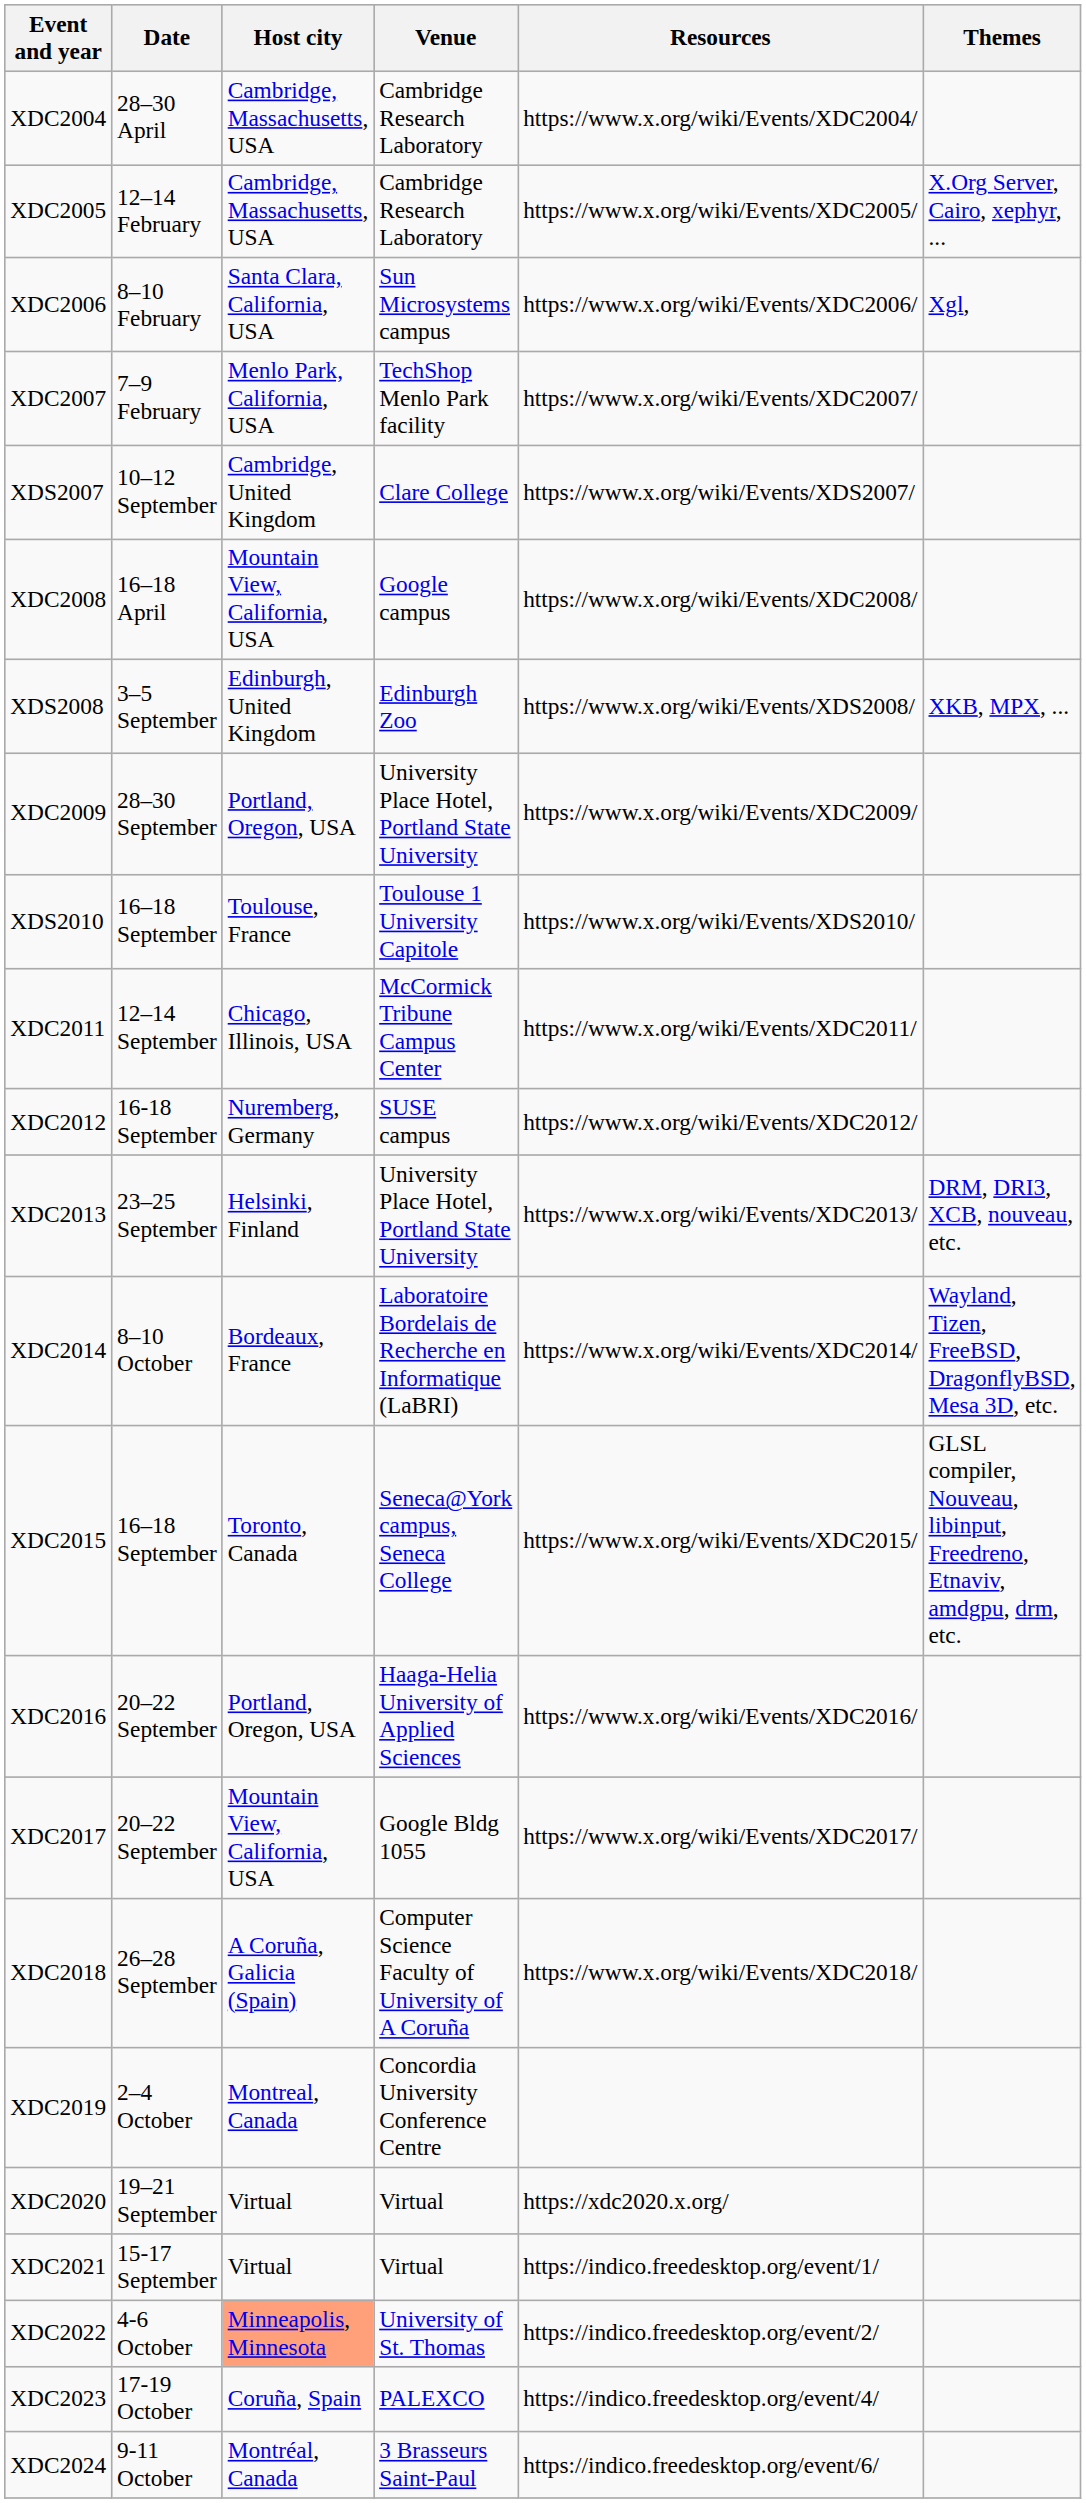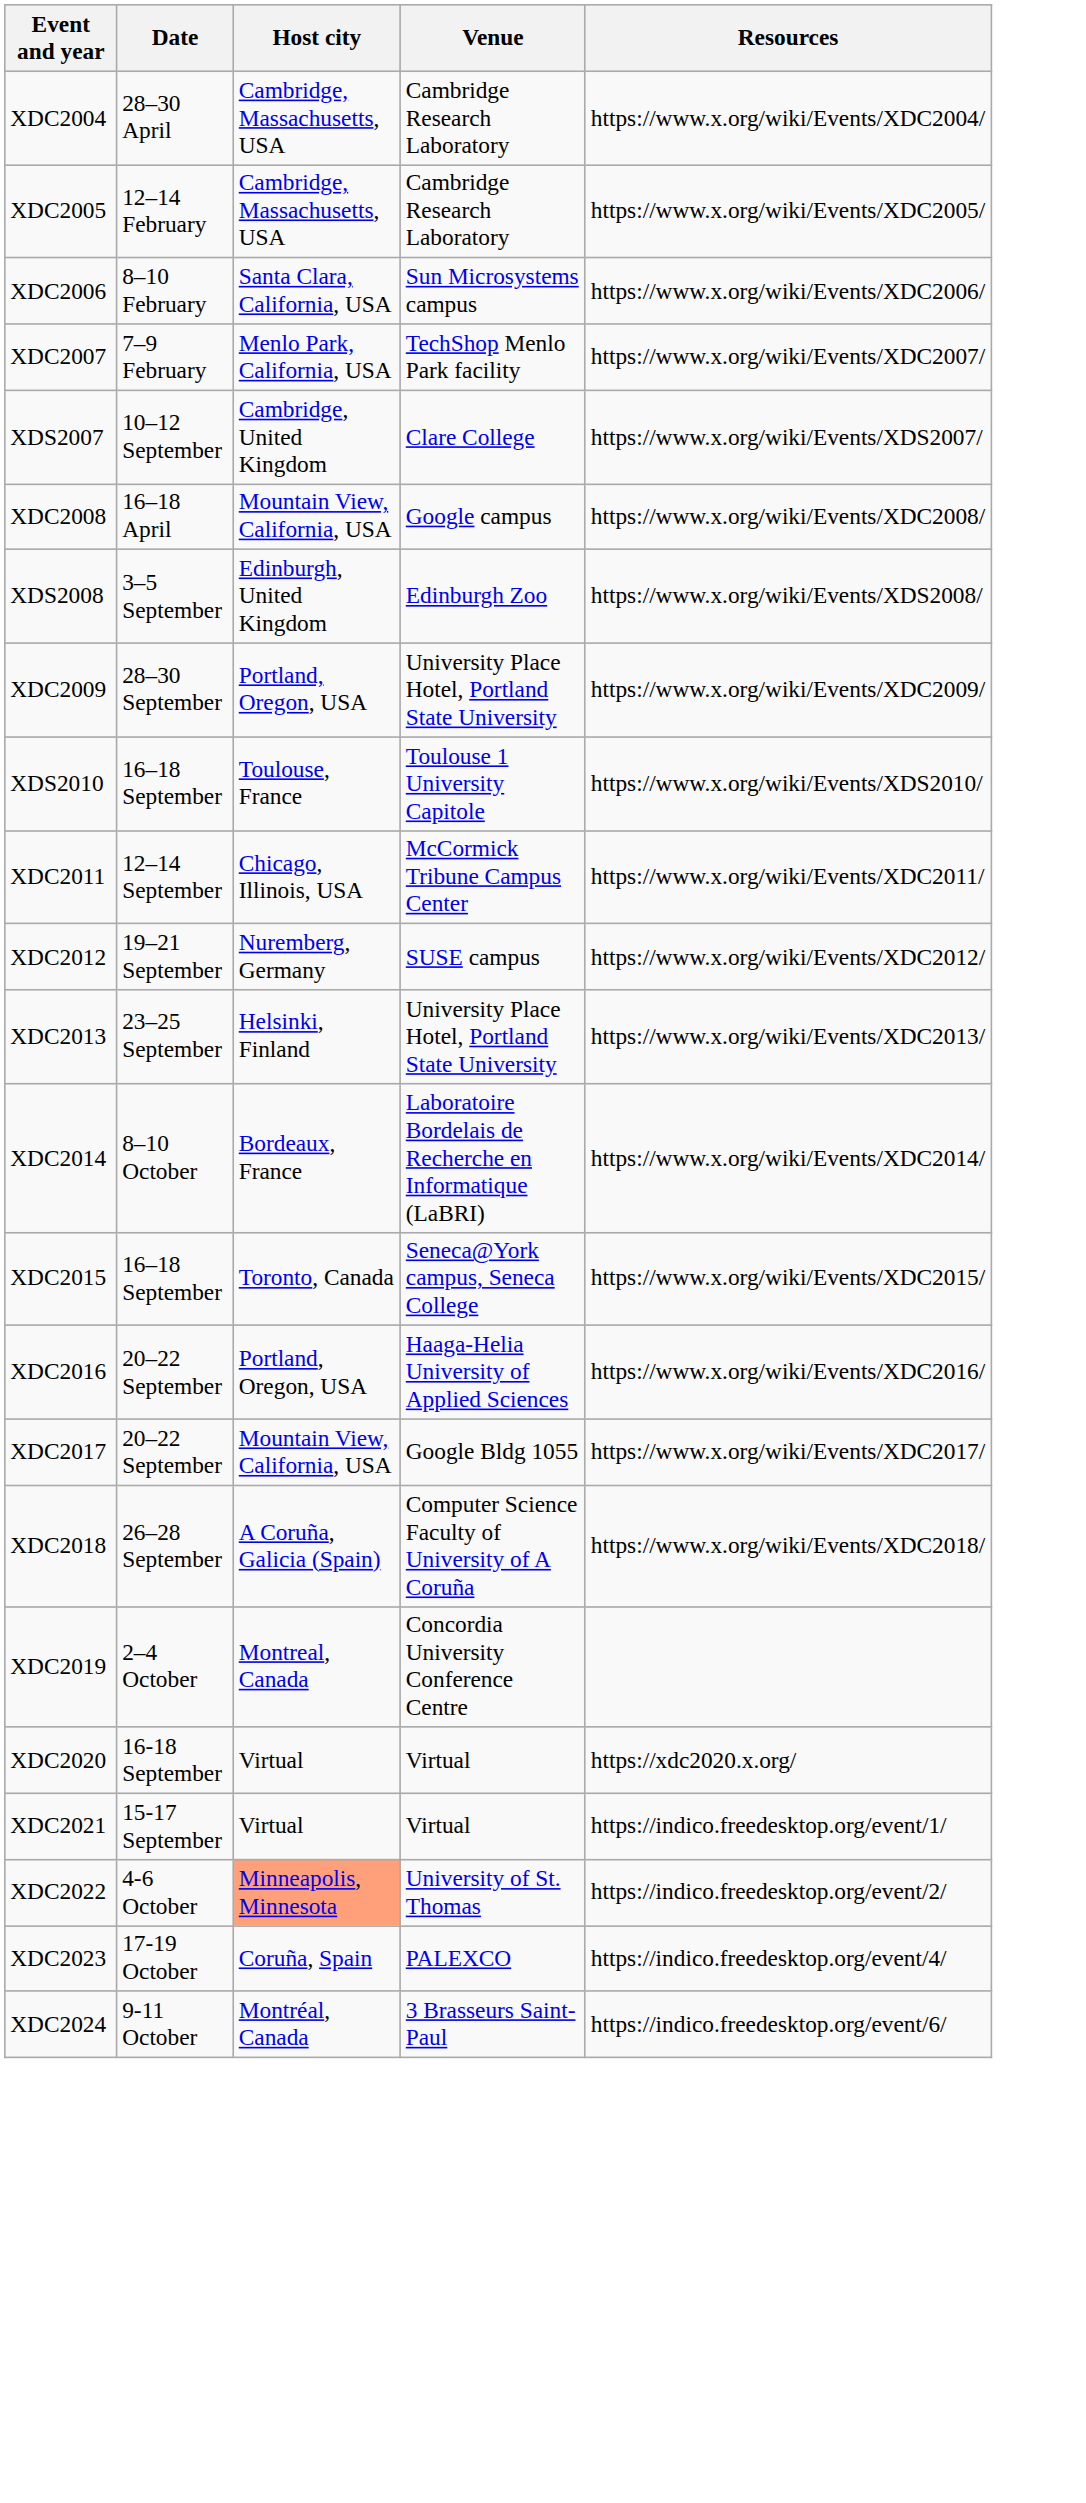- column: Themes | X.Org Server, Cairo, xephyr, ... | Xgl, | XKB, MPX, ... | DRM, DRI3, XCB, nouveau, etc. | Wayland, Tizen, FreeBSD, DragonflyBSD, Mesa 3D, etc. | GLSL compiler, Nouveau, libinput, Freedreno, Etnaviv, amdgpu, drm, etc.
XDC2012 | Date: 16-18 September -> 19–21 September
XDC2020 | Date: 19–21 September -> 16-18 September
